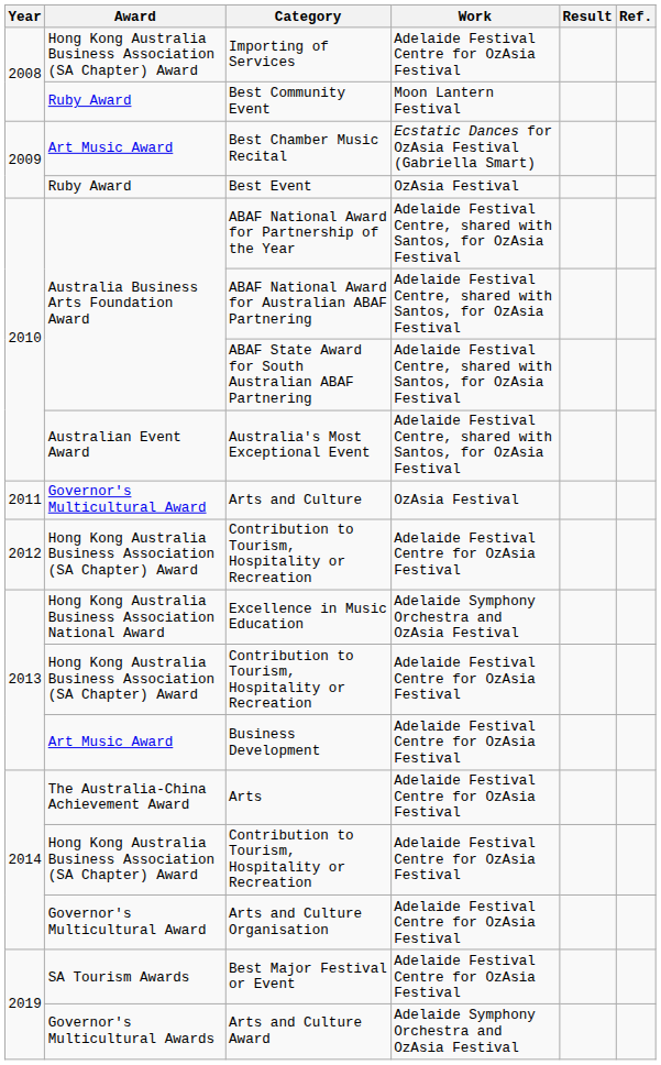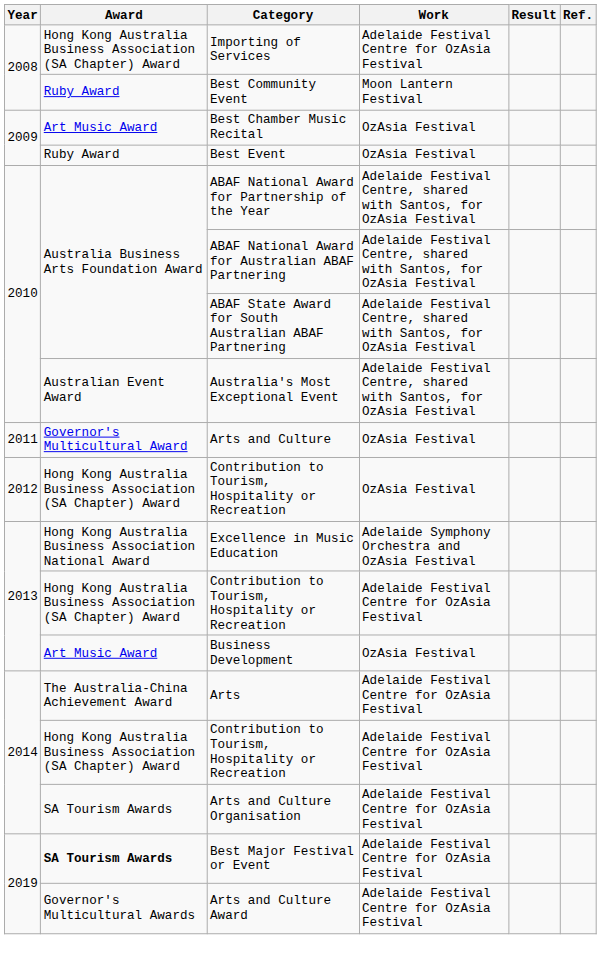Best Chamber Music Recital | Work: Ecstatic Dances for OzAsia Festival (Gabriella Smart) -> OzAsia Festival
2012 / Contribution to Tourism, Hospitality or Recreation | Work: Adelaide Festival Centre for OzAsia Festival -> OzAsia Festival
Business Development | Work: Adelaide Festival Centre for OzAsia Festival -> OzAsia Festival
Arts and Culture Organisation | Award: Governor's Multicultural Award -> SA Tourism Awards
Best Major Festival or Event | Award: normal -> bold
Arts and Culture Award | Work: Adelaide Symphony Orchestra and OzAsia Festival -> Adelaide Festival Centre for OzAsia Festival
